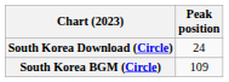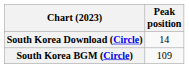South Korea Download (Circle) | Peak position: 24 -> 14
